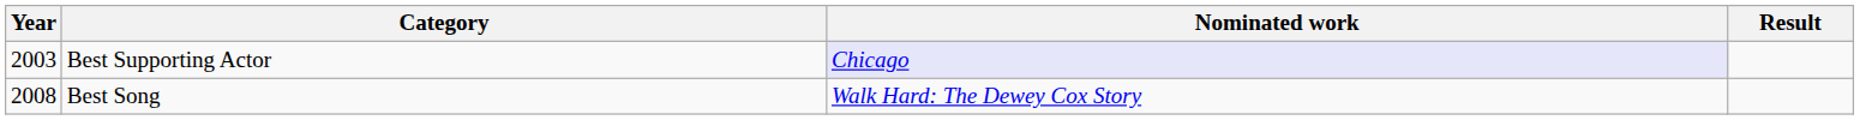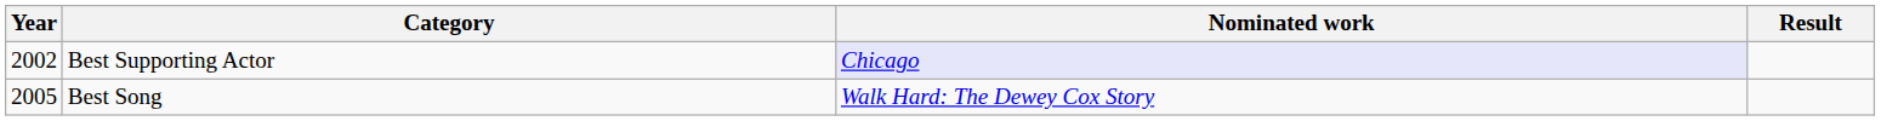Best Supporting Actor | Year: 2003 -> 2002
Best Song | Year: 2008 -> 2005
